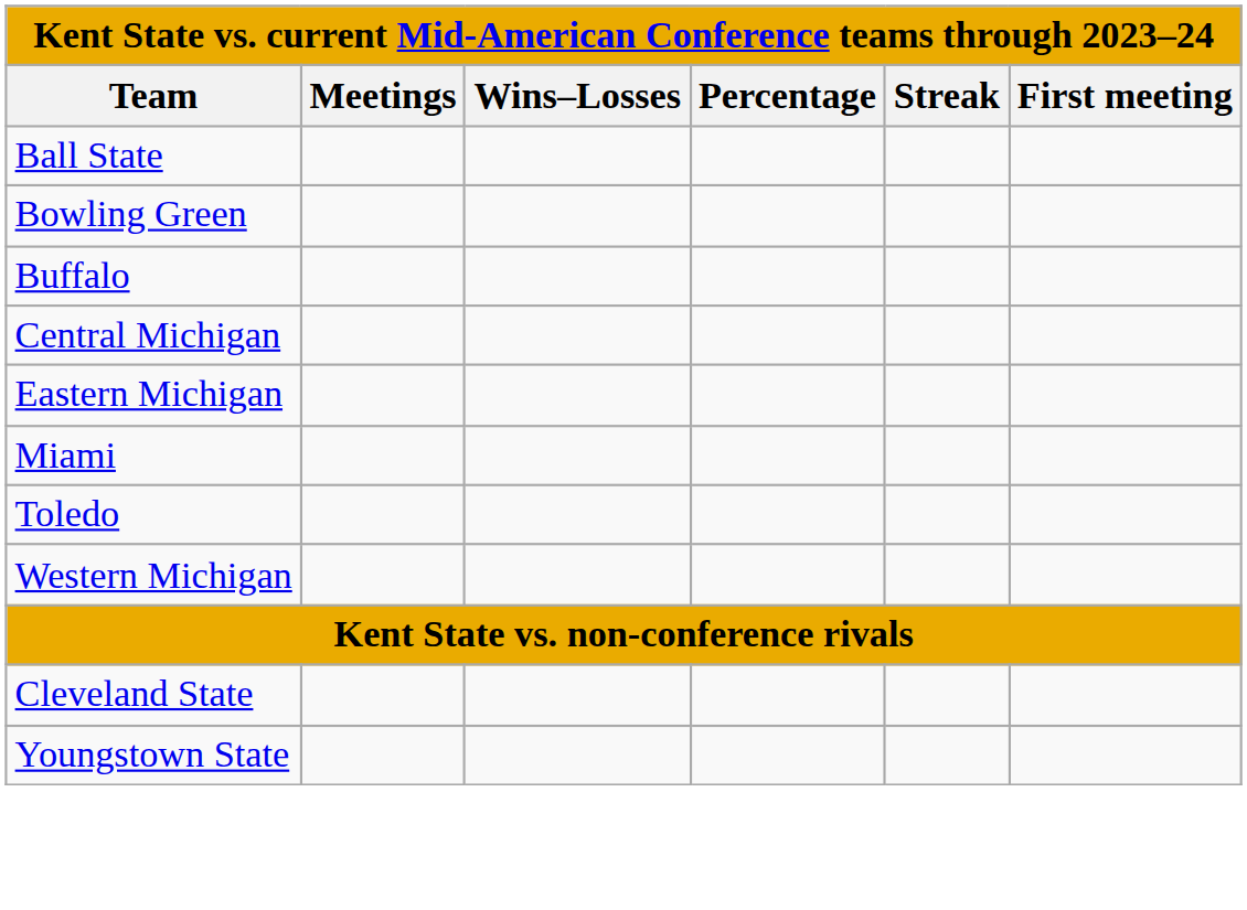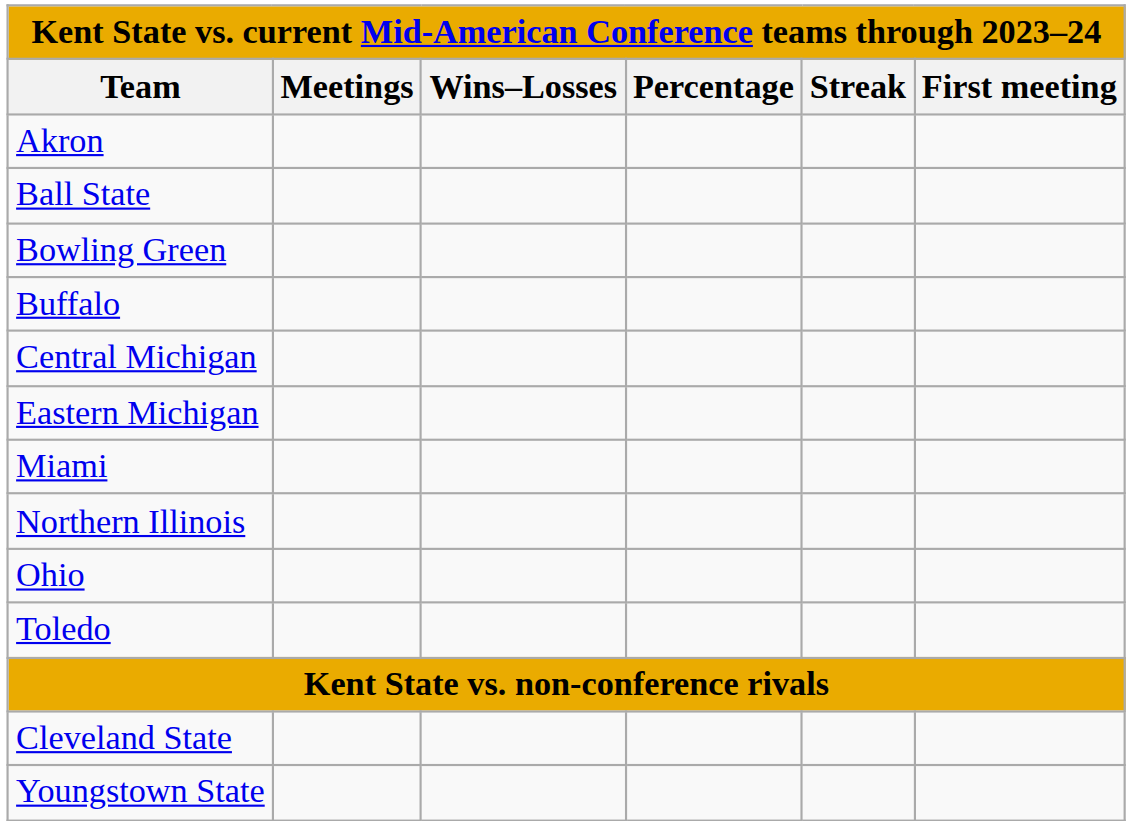+ row: Akron
+ row: Northern Illinois
+ row: Ohio
- row: Western Michigan
